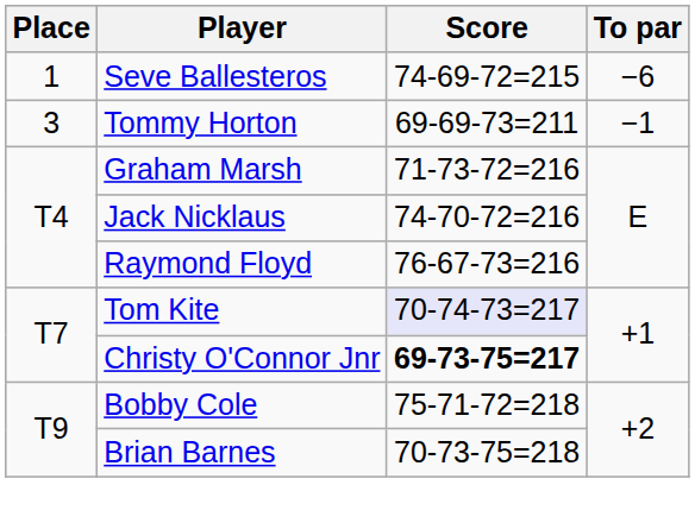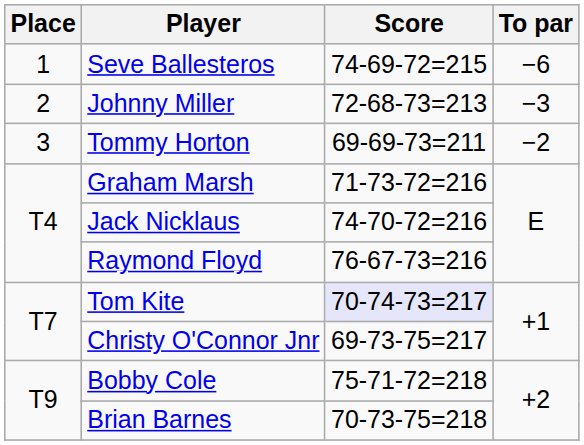+ row: 2 | Johnny Miller | 72-68-73=213 | −3
Tommy Horton | To par: −1 -> −2
Christy O'Connor Jnr | Score: bold -> normal
